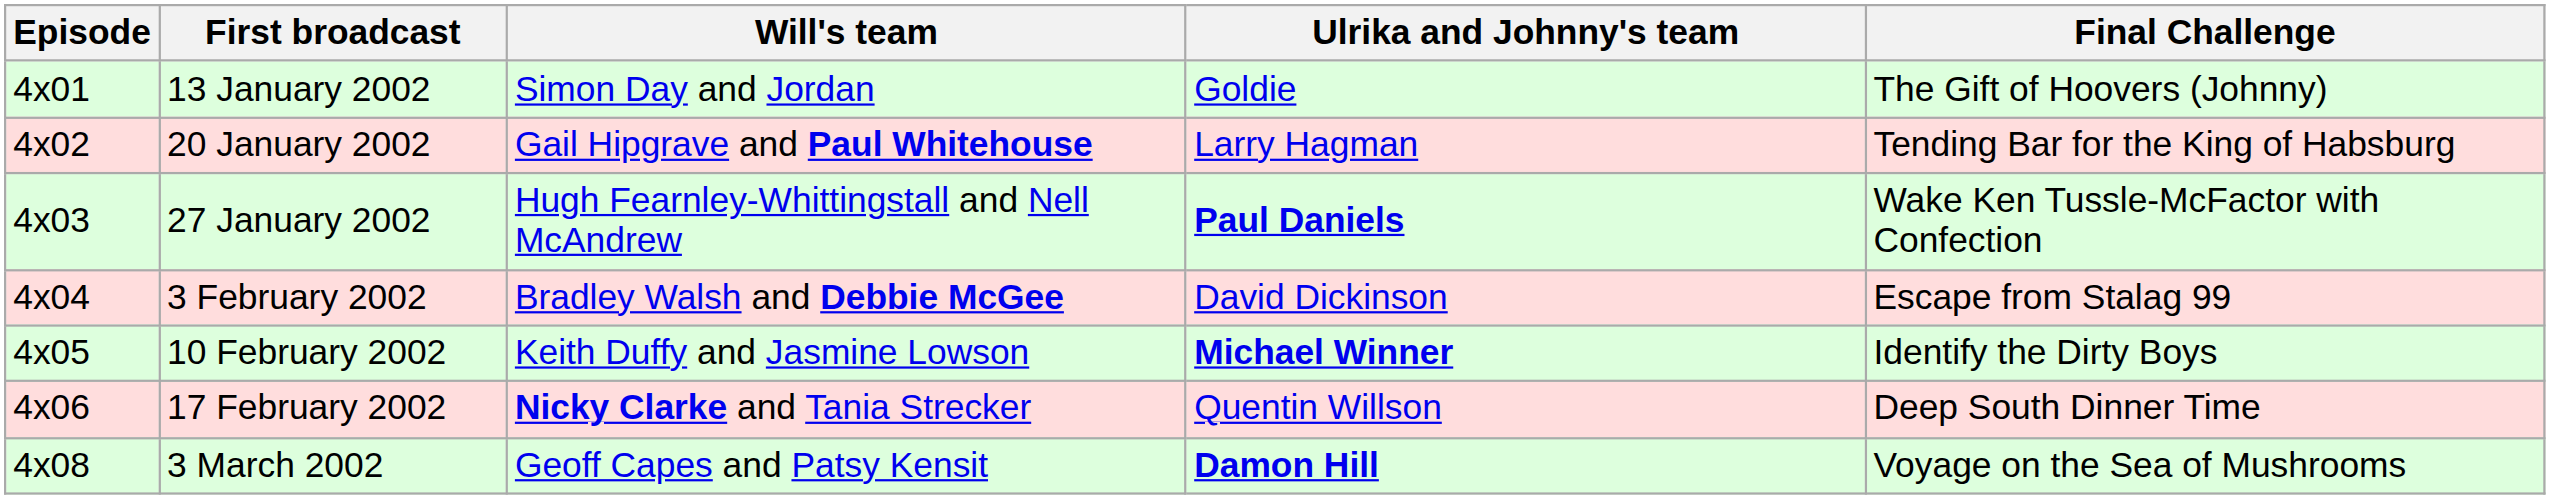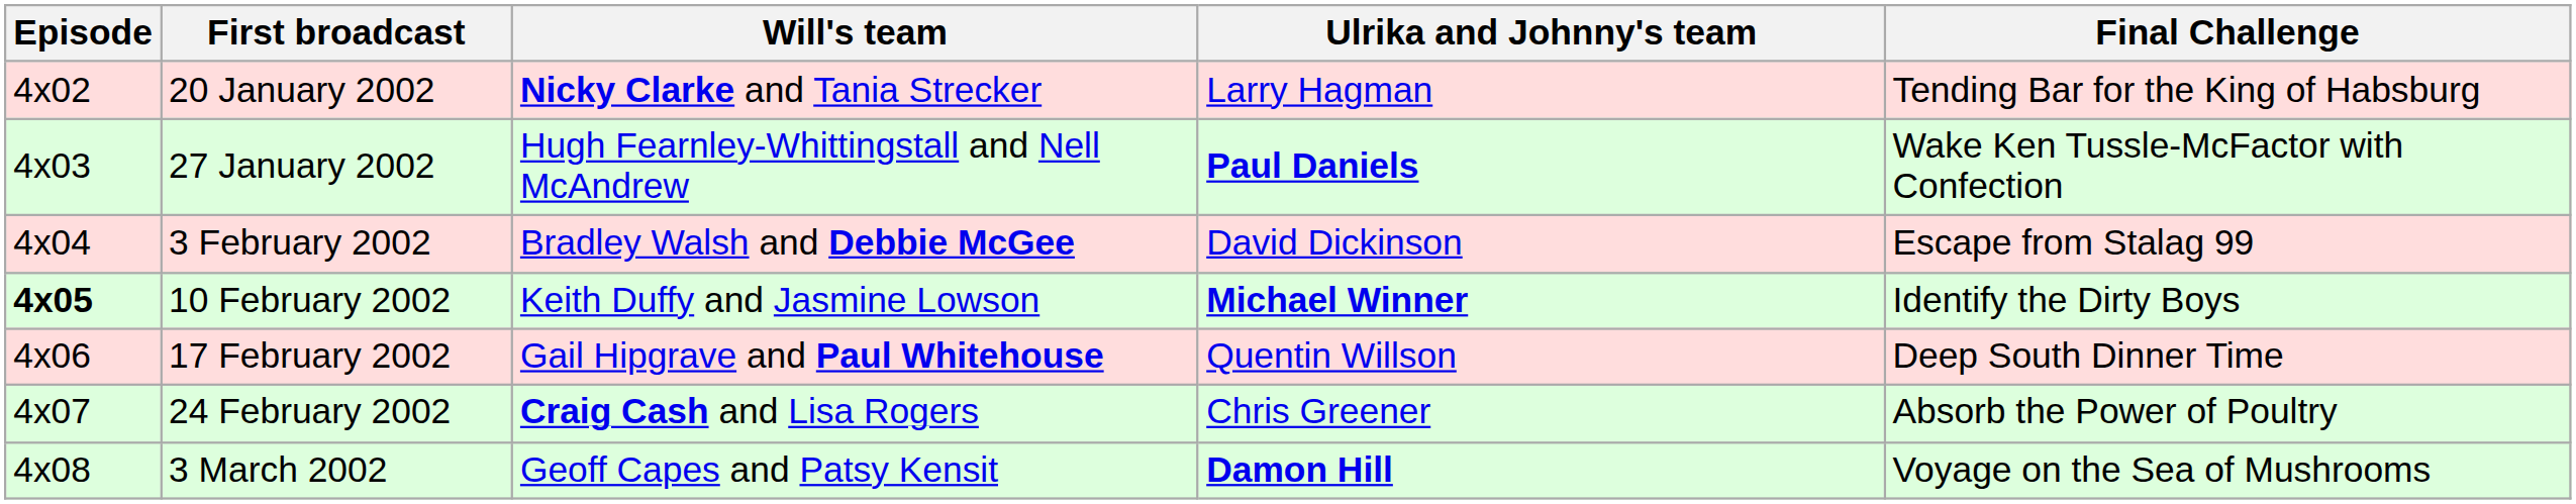- row: 4x01 | 13 January 2002 | Simon Day and Jordan | Goldie | The Gift of Hoovers (Johnny)
20 January 2002 | Will's team: Gail Hipgrave and Paul Whitehouse -> Nicky Clarke and Tania Strecker
10 February 2002 | Episode: normal -> bold
17 February 2002 | Will's team: Nicky Clarke and Tania Strecker -> Gail Hipgrave and Paul Whitehouse
+ row: 4x07 | 24 February 2002 | Craig Cash and Lisa Rogers | Chris Greener | Absorb the Power of Poultry
